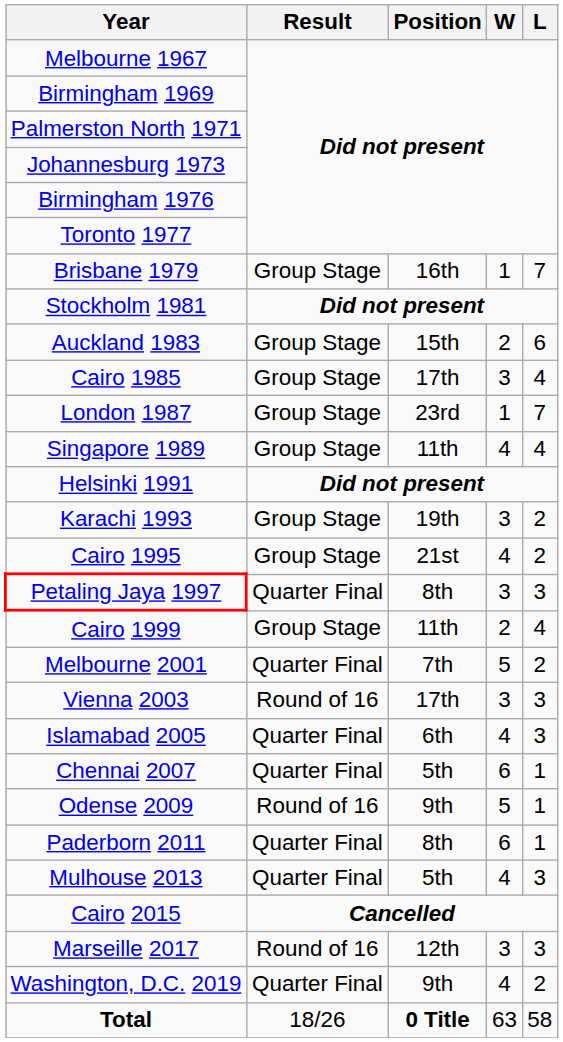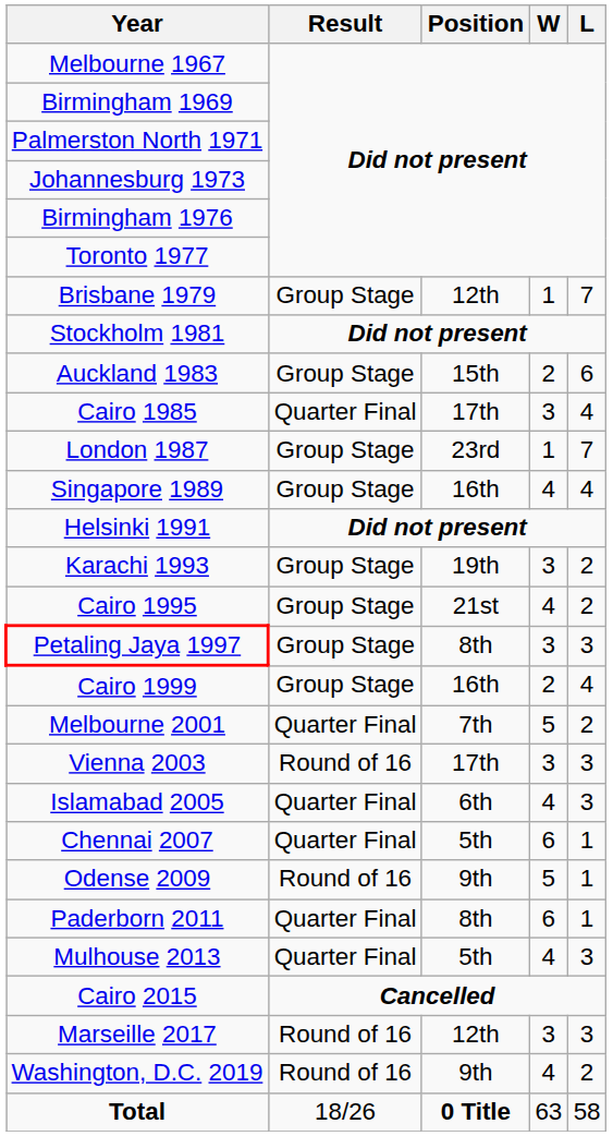Brisbane 1979 | Position: 16th -> 12th
Cairo 1985 | Result: Group Stage -> Quarter Final
Singapore 1989 | Position: 11th -> 16th
Petaling Jaya 1997 | Result: Quarter Final -> Group Stage
Cairo 1999 | Position: 11th -> 16th
Washington, D.C. 2019 | Result: Quarter Final -> Round of 16
